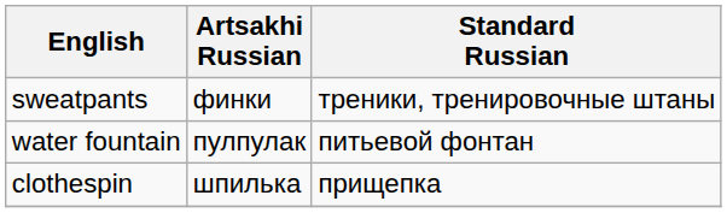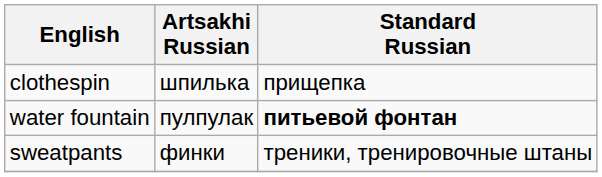rows swapped: clothespin <-> sweatpants
water fountain | Standard Russian: normal -> bold
